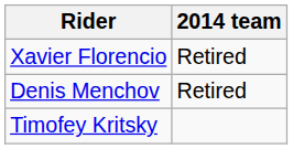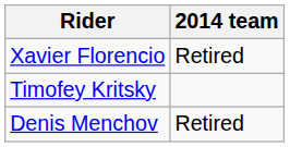rows swapped: Timofey Kritsky <-> Denis Menchov
